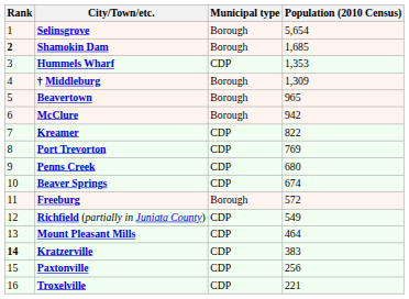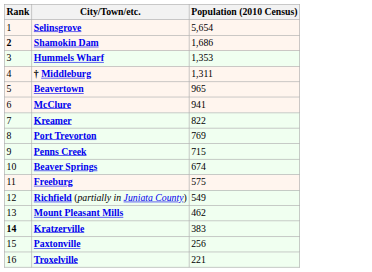- column: Municipal type | Borough | Borough | CDP | Borough | Borough | Borough | CDP | CDP | CDP | CDP | Borough | CDP | CDP | CDP | CDP | CDP
Shamokin Dam | Population (2010 Census): 1,685 -> 1,686
† Middleburg | Population (2010 Census): 1,309 -> 1,311
McClure | Population (2010 Census): 942 -> 941
Penns Creek | Population (2010 Census): 680 -> 715
Freeburg | Population (2010 Census): 572 -> 575
Mount Pleasant Mills | Population (2010 Census): 464 -> 462
